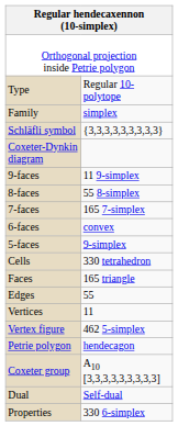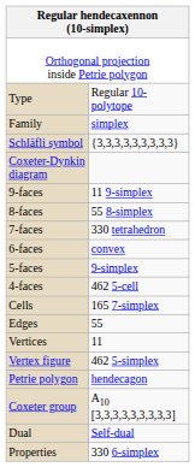7-faces | column 2: 165 7-simplex -> 330 tetrahedron
+ row: 4-faces | 462 5-cell
Cells | column 2: 330 tetrahedron -> 165 7-simplex
- row: Faces | 165 triangle
